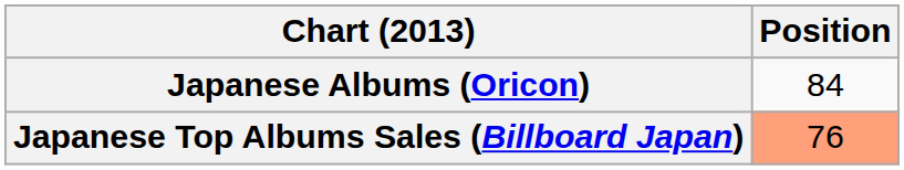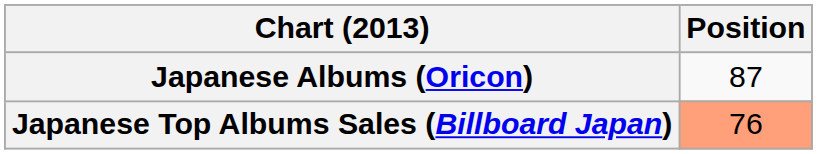Japanese Albums (Oricon) | Position: 84 -> 87
